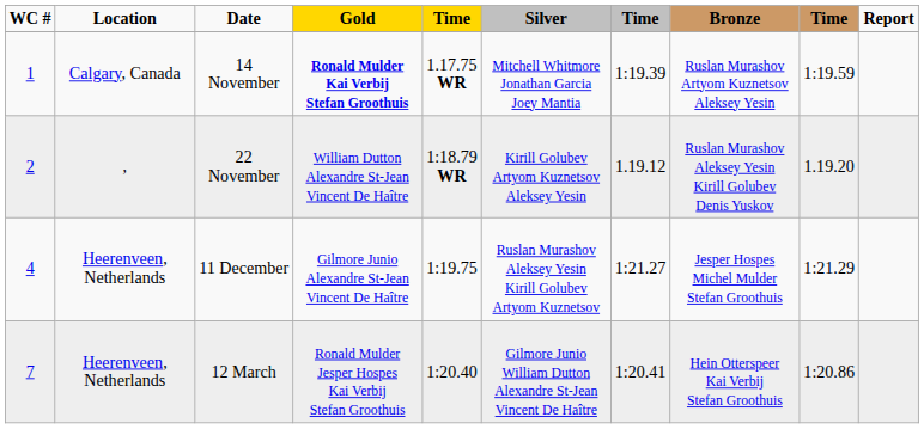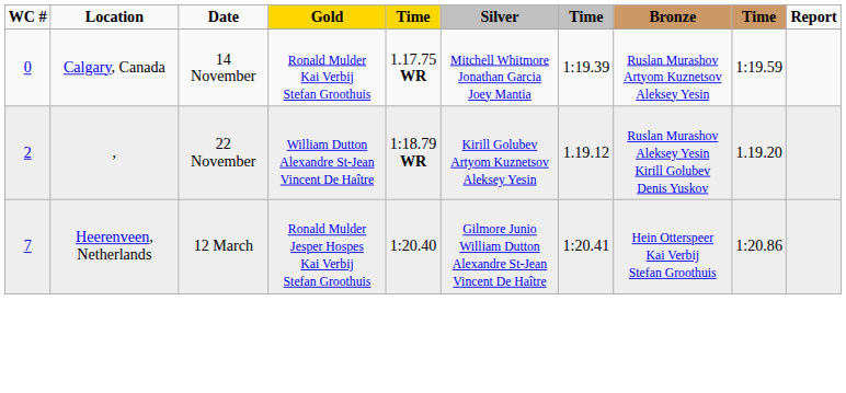14 November | WC #: 1 -> 0
14 November | Gold: bold -> normal
- row: 4 | Heerenveen, Netherlands | 11 December | Gilmore Junio Alexandre St-Jean Vincent De Haître | 1:19.75 | Ruslan Murashov Aleksey Yesin Kirill Golubev Artyom Kuznetsov | 1:21.27 | Jesper Hospes Michel Mulder Stefan Groothuis | 1:21.29
